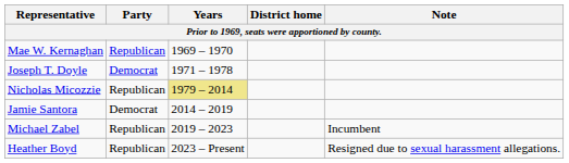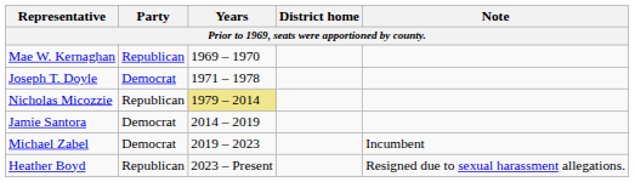Michael Zabel | Party: Republican -> Democrat
